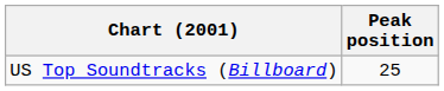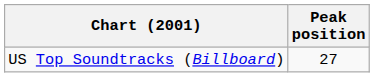US Top Soundtracks (Billboard) | Peak position: 25 -> 27
